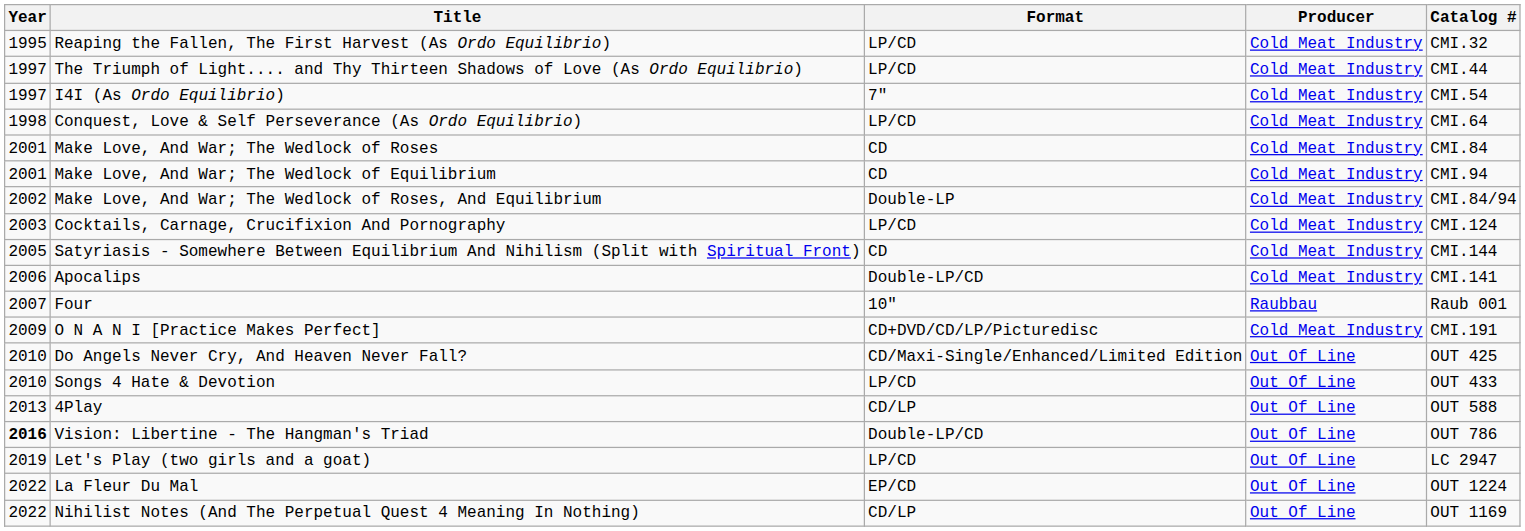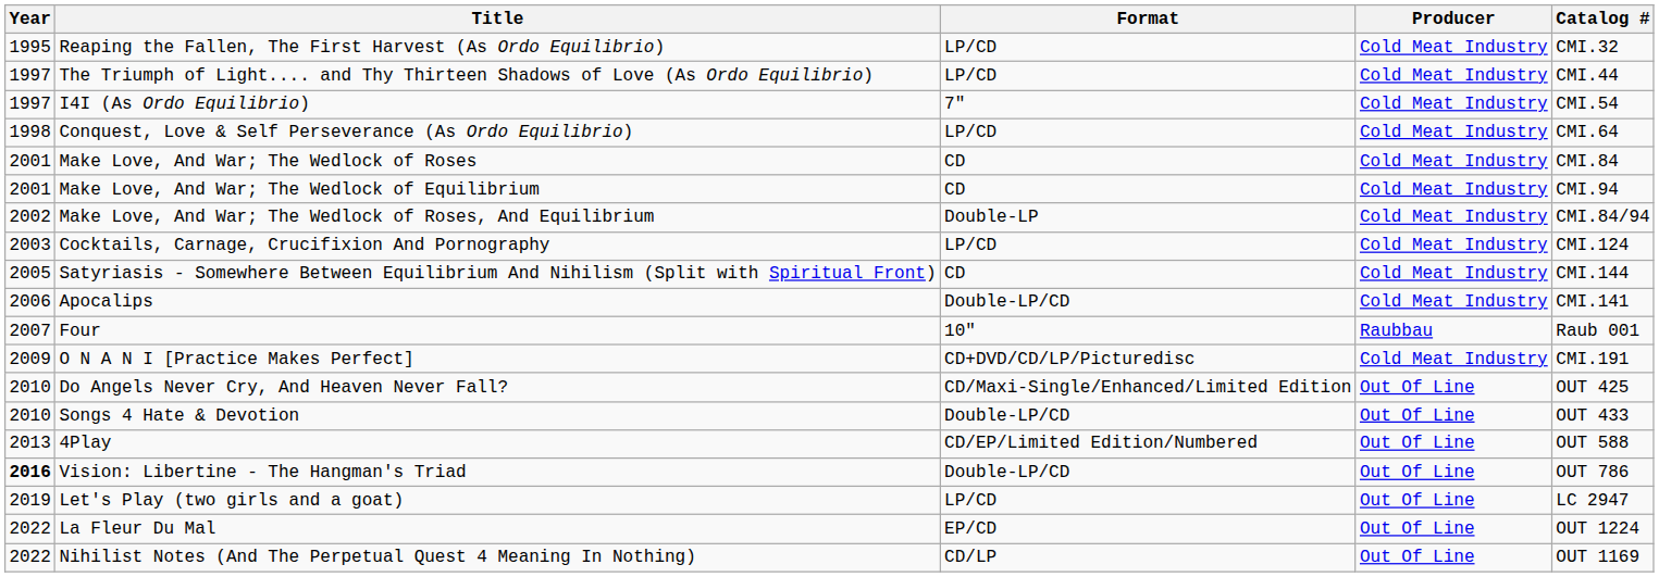Songs 4 Hate & Devotion | Format: LP/CD -> Double-LP/CD
4Play | Format: CD/LP -> CD/EP/Limited Edition/Numbered
